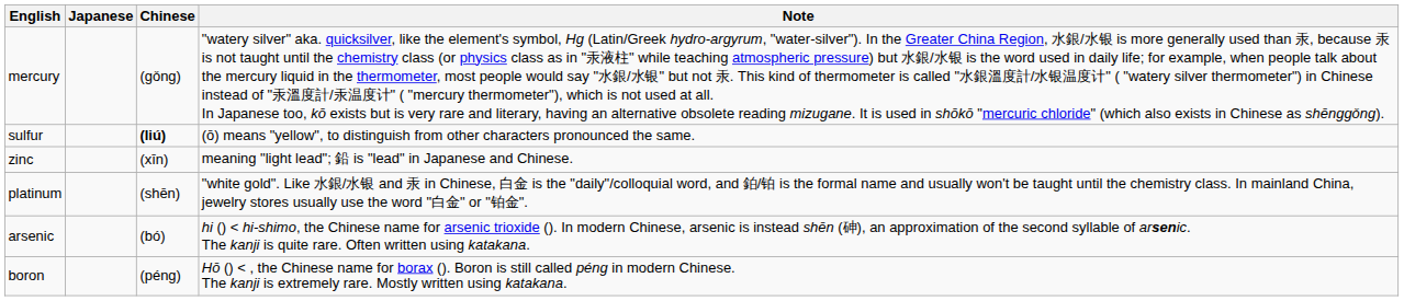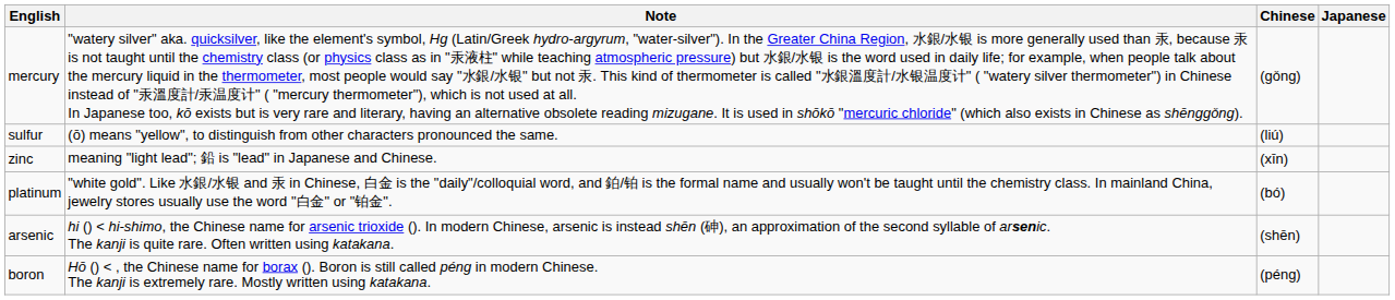columns swapped: Japanese <-> Note
sulfur | Chinese: bold -> normal
platinum | Chinese: (shēn) -> (bó)
arsenic | Chinese: (bó) -> (shēn)
